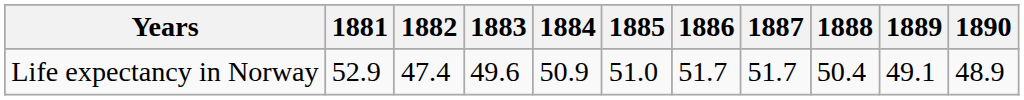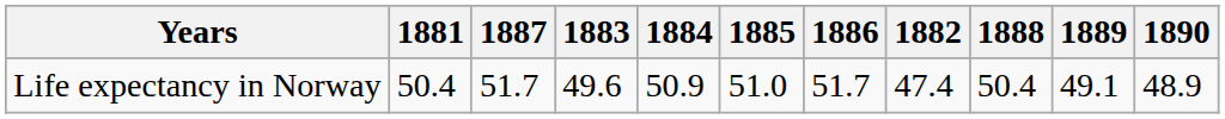columns swapped: 1882 <-> 1887
Life expectancy in Norway | 1881: 52.9 -> 50.4
